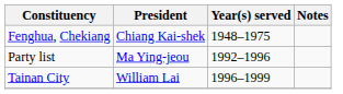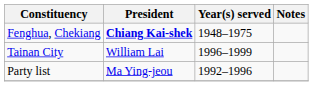Fenghua, Chekiang | President: normal -> bold
rows swapped: Party list <-> Tainan City
